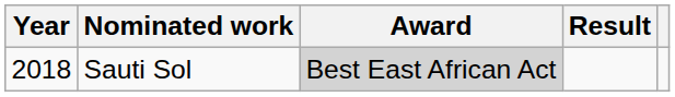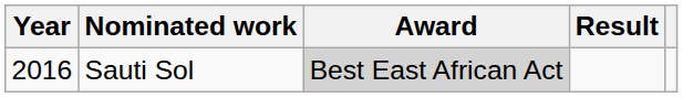Sauti Sol | Year: 2018 -> 2016
